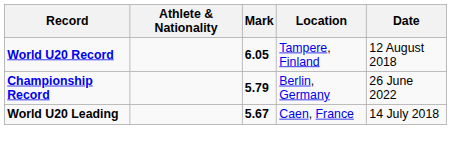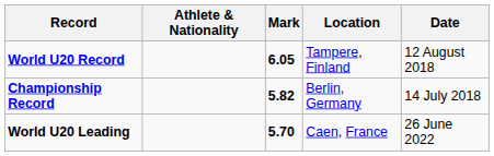Championship Record | Mark: 5.79 -> 5.82
Championship Record | Date: 26 June 2022 -> 14 July 2018
World U20 Leading | Mark: 5.67 -> 5.70
World U20 Leading | Date: 14 July 2018 -> 26 June 2022
